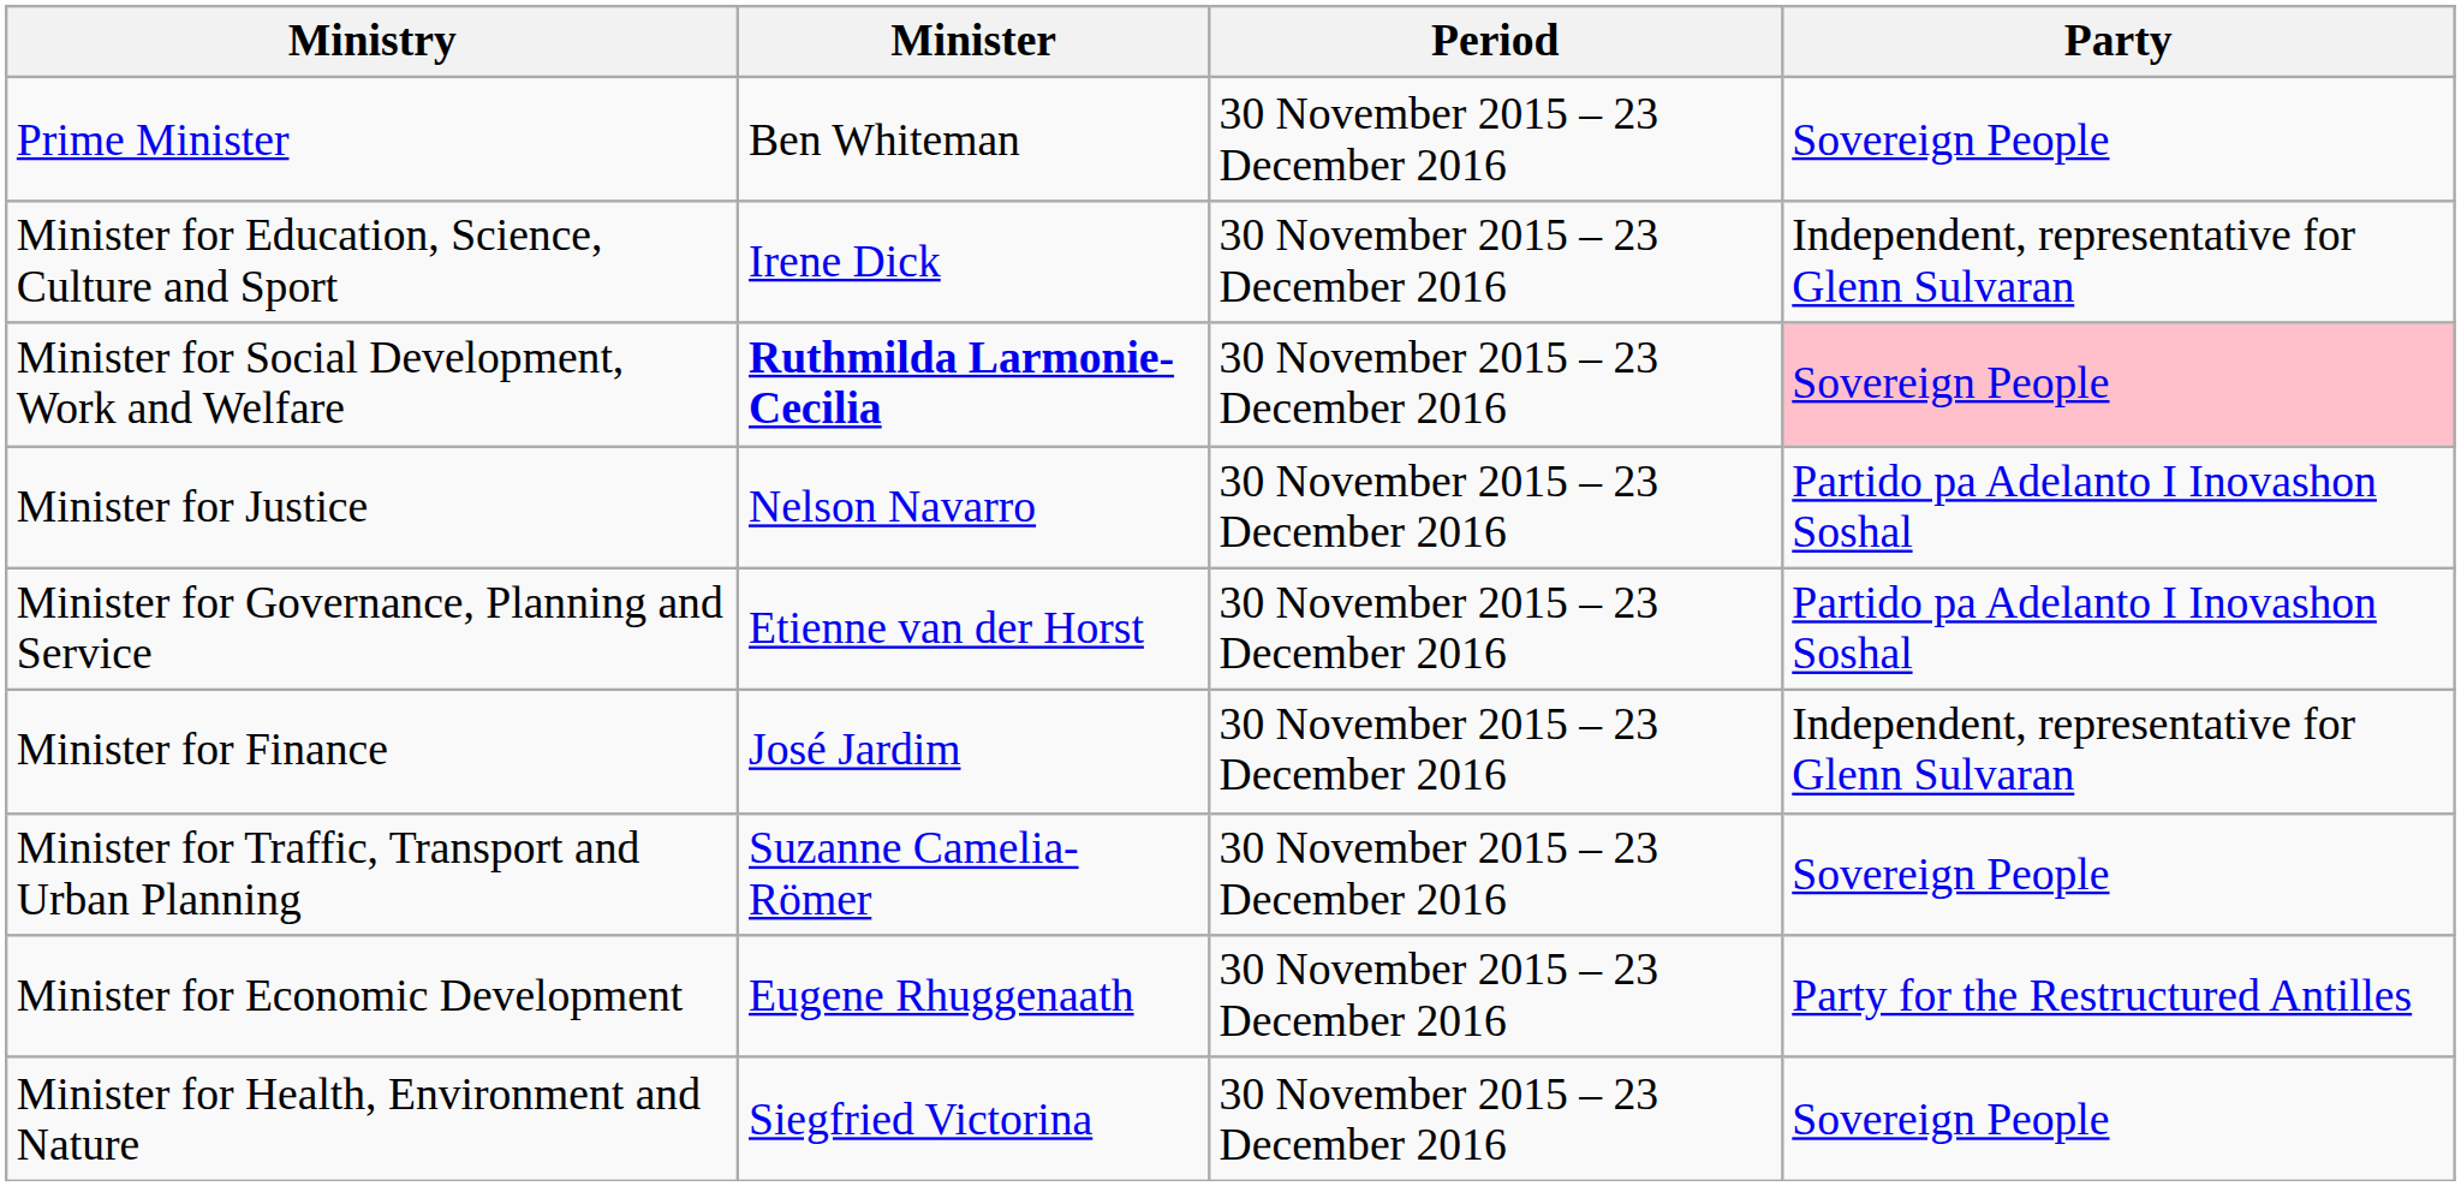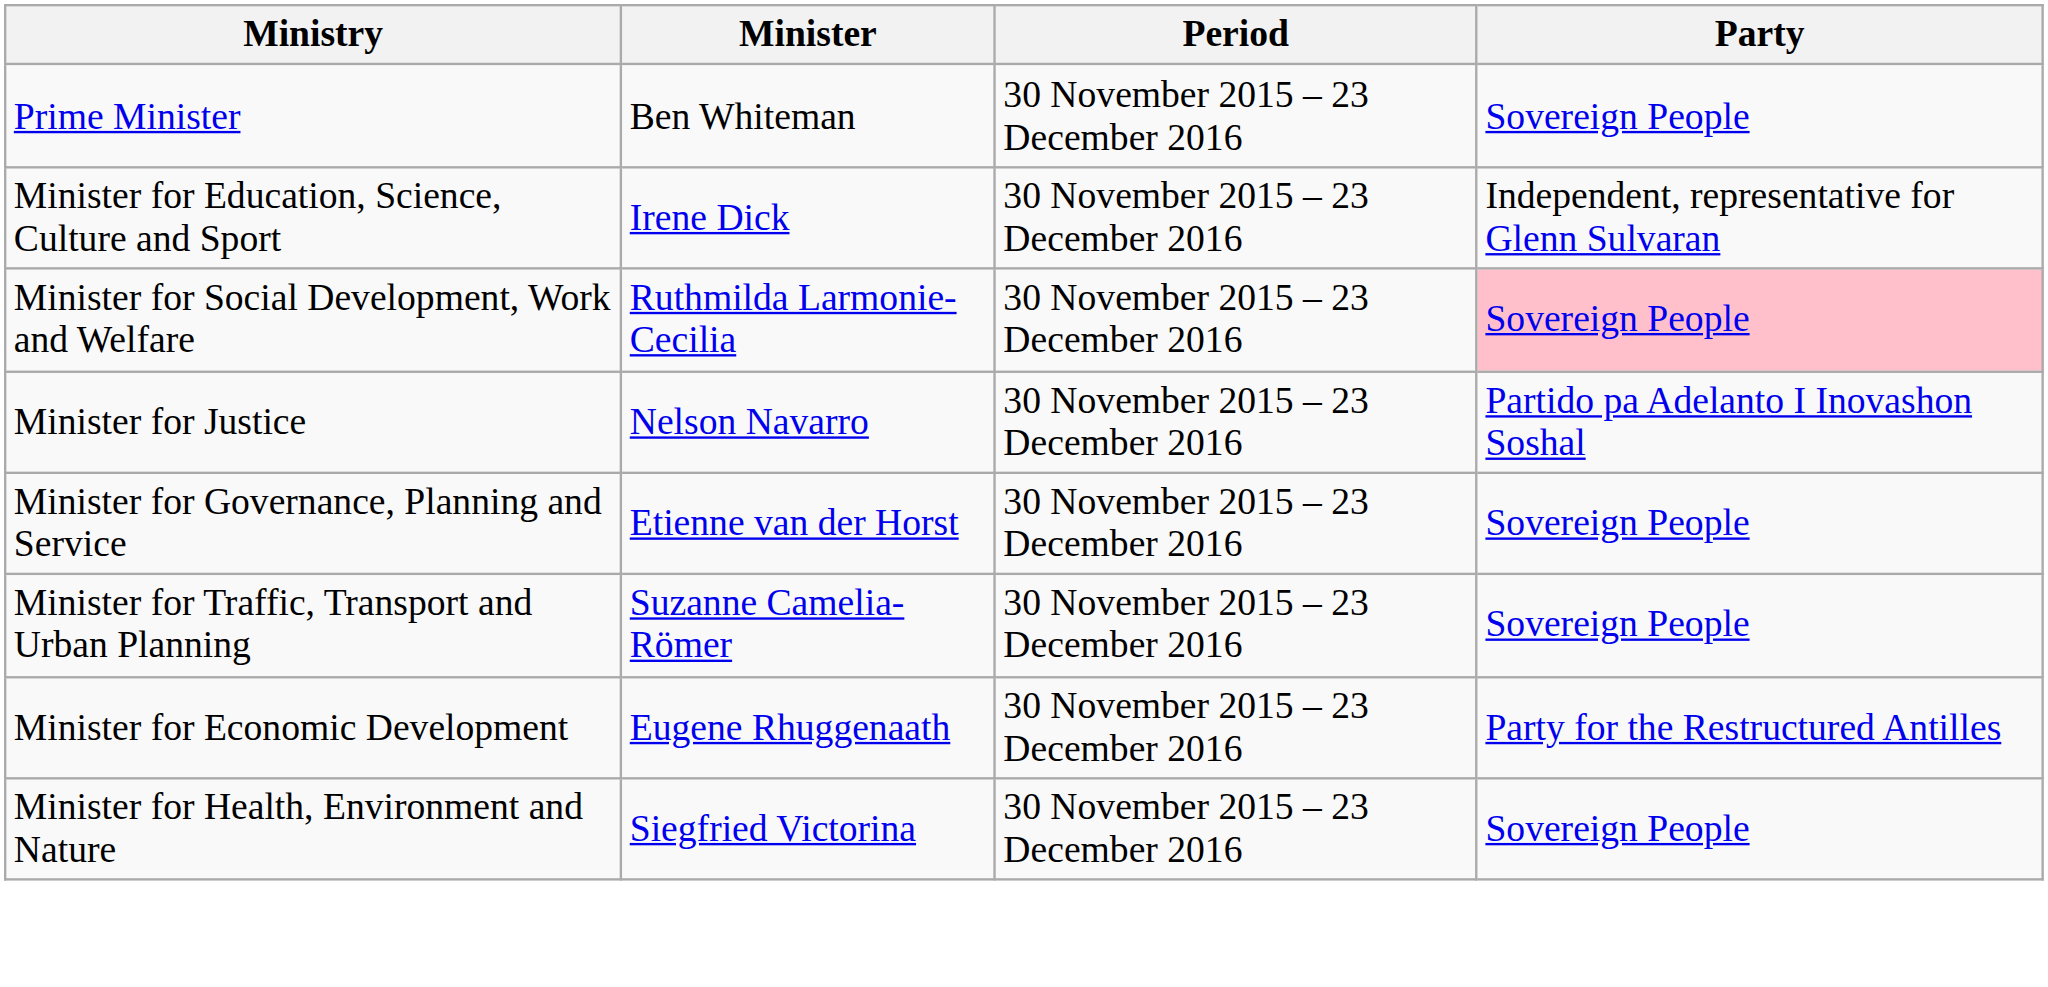Minister for Social Development, Work and Welfare | Minister: bold -> normal
Minister for Governance, Planning and Service | Party: Partido pa Adelanto I Inovashon Soshal -> Sovereign People
- row: Minister for Finance | José Jardim | 30 November 2015 – 23 December 2016 | Independent, representative for Glenn Sulvaran
